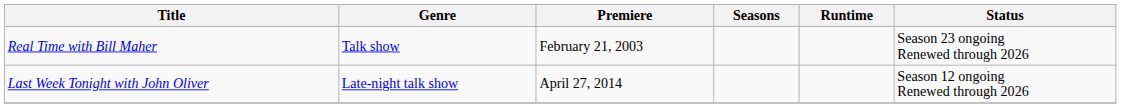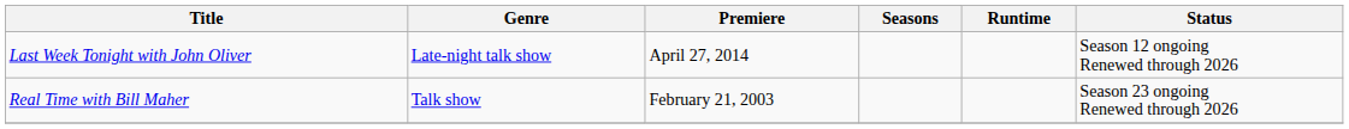rows swapped: Real Time with Bill Maher <-> Last Week Tonight with John Oliver
